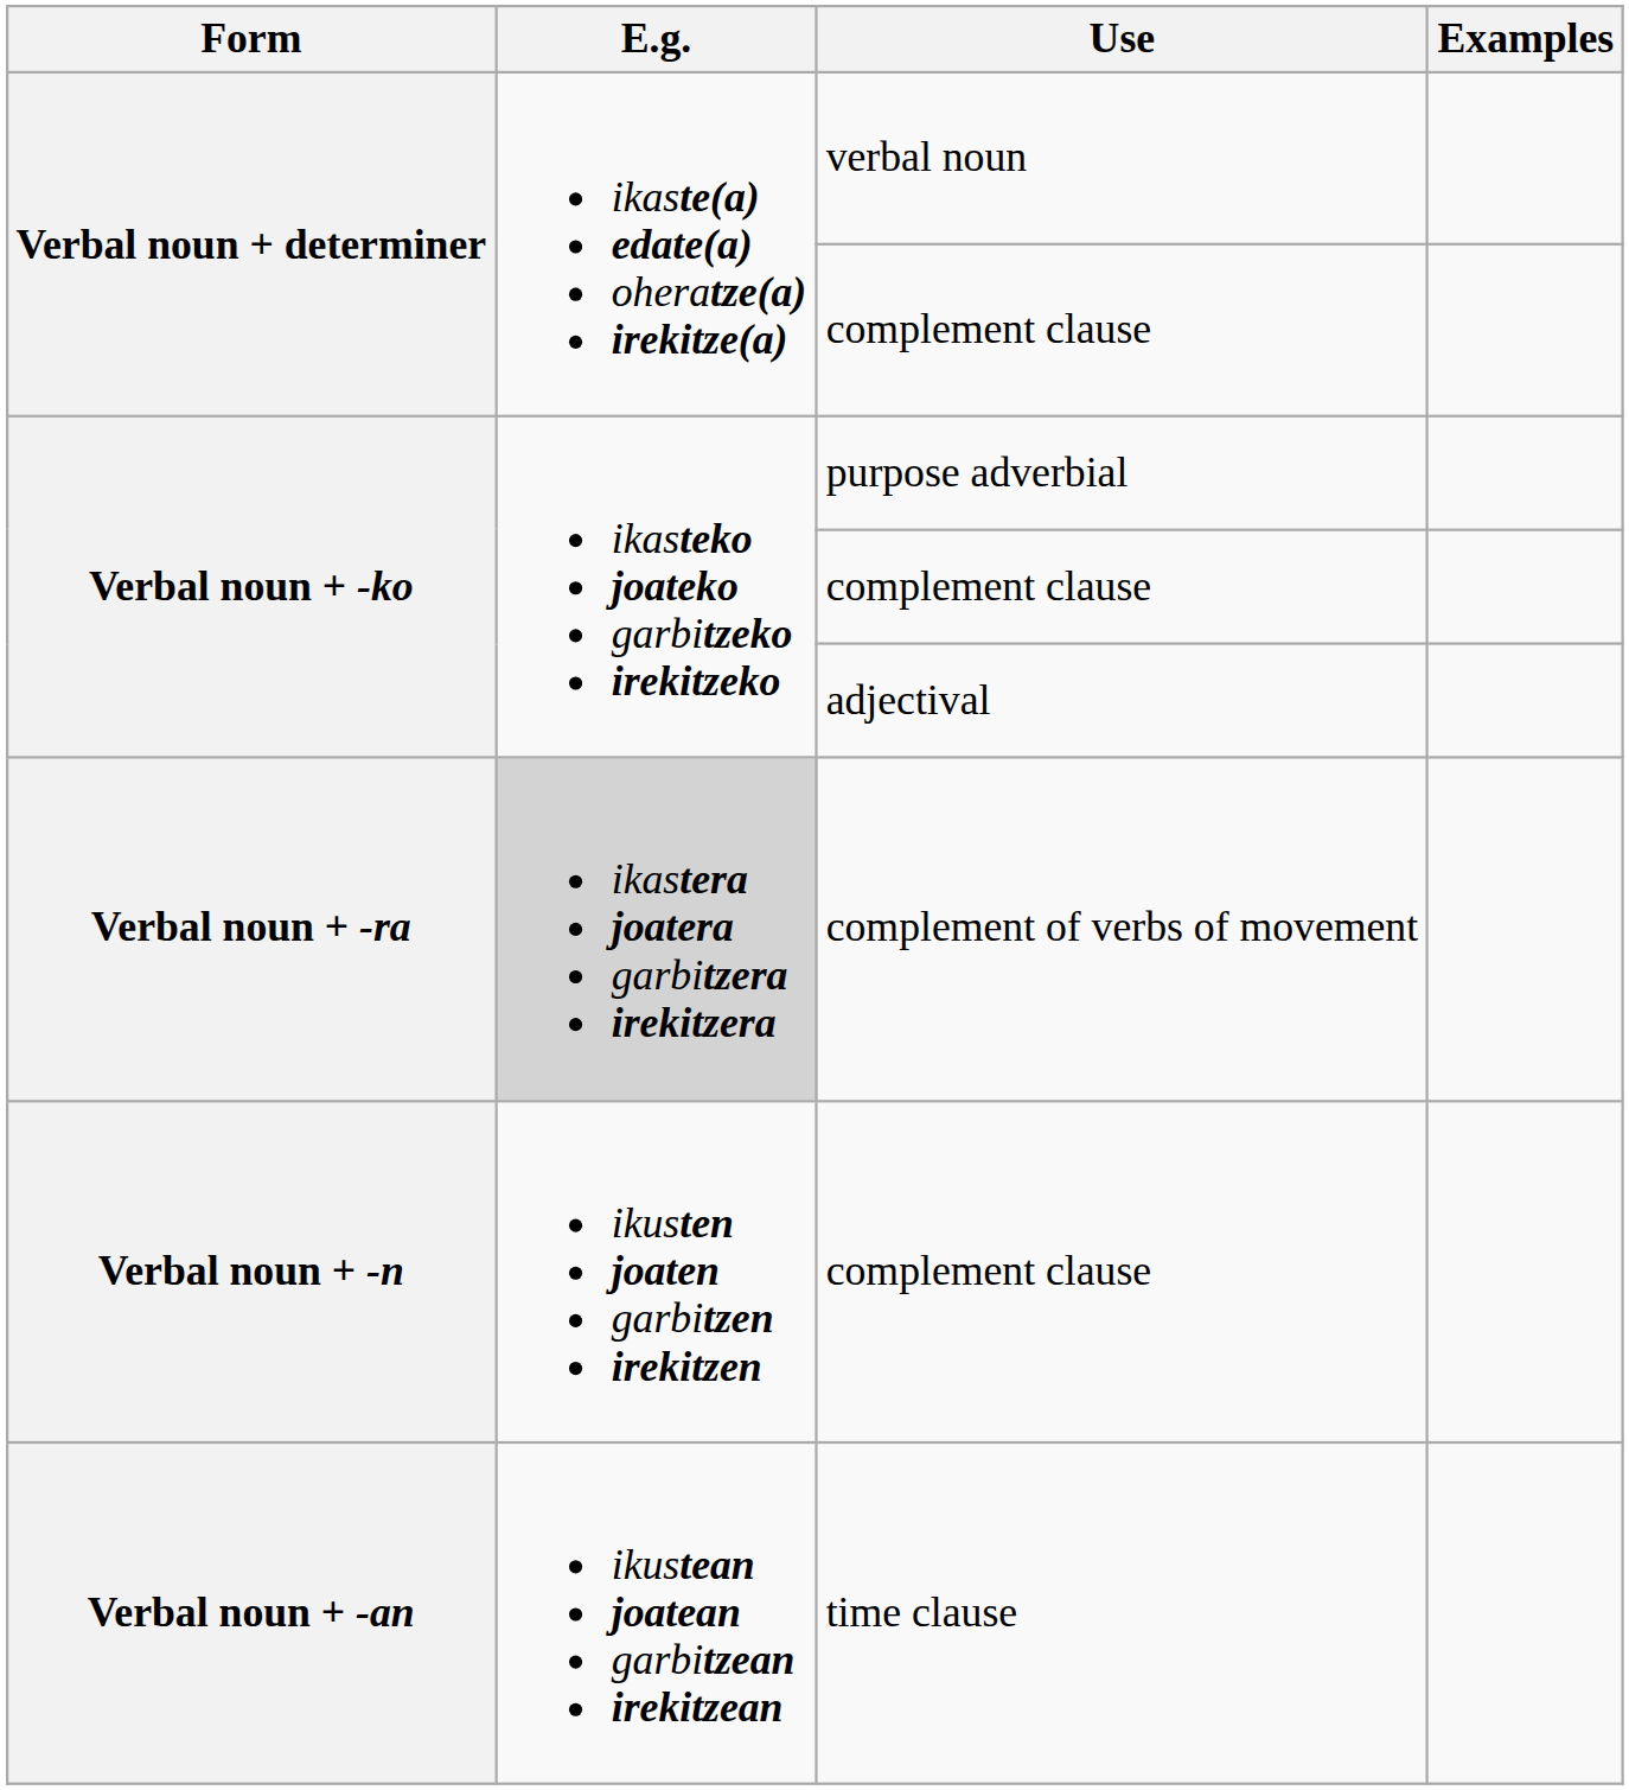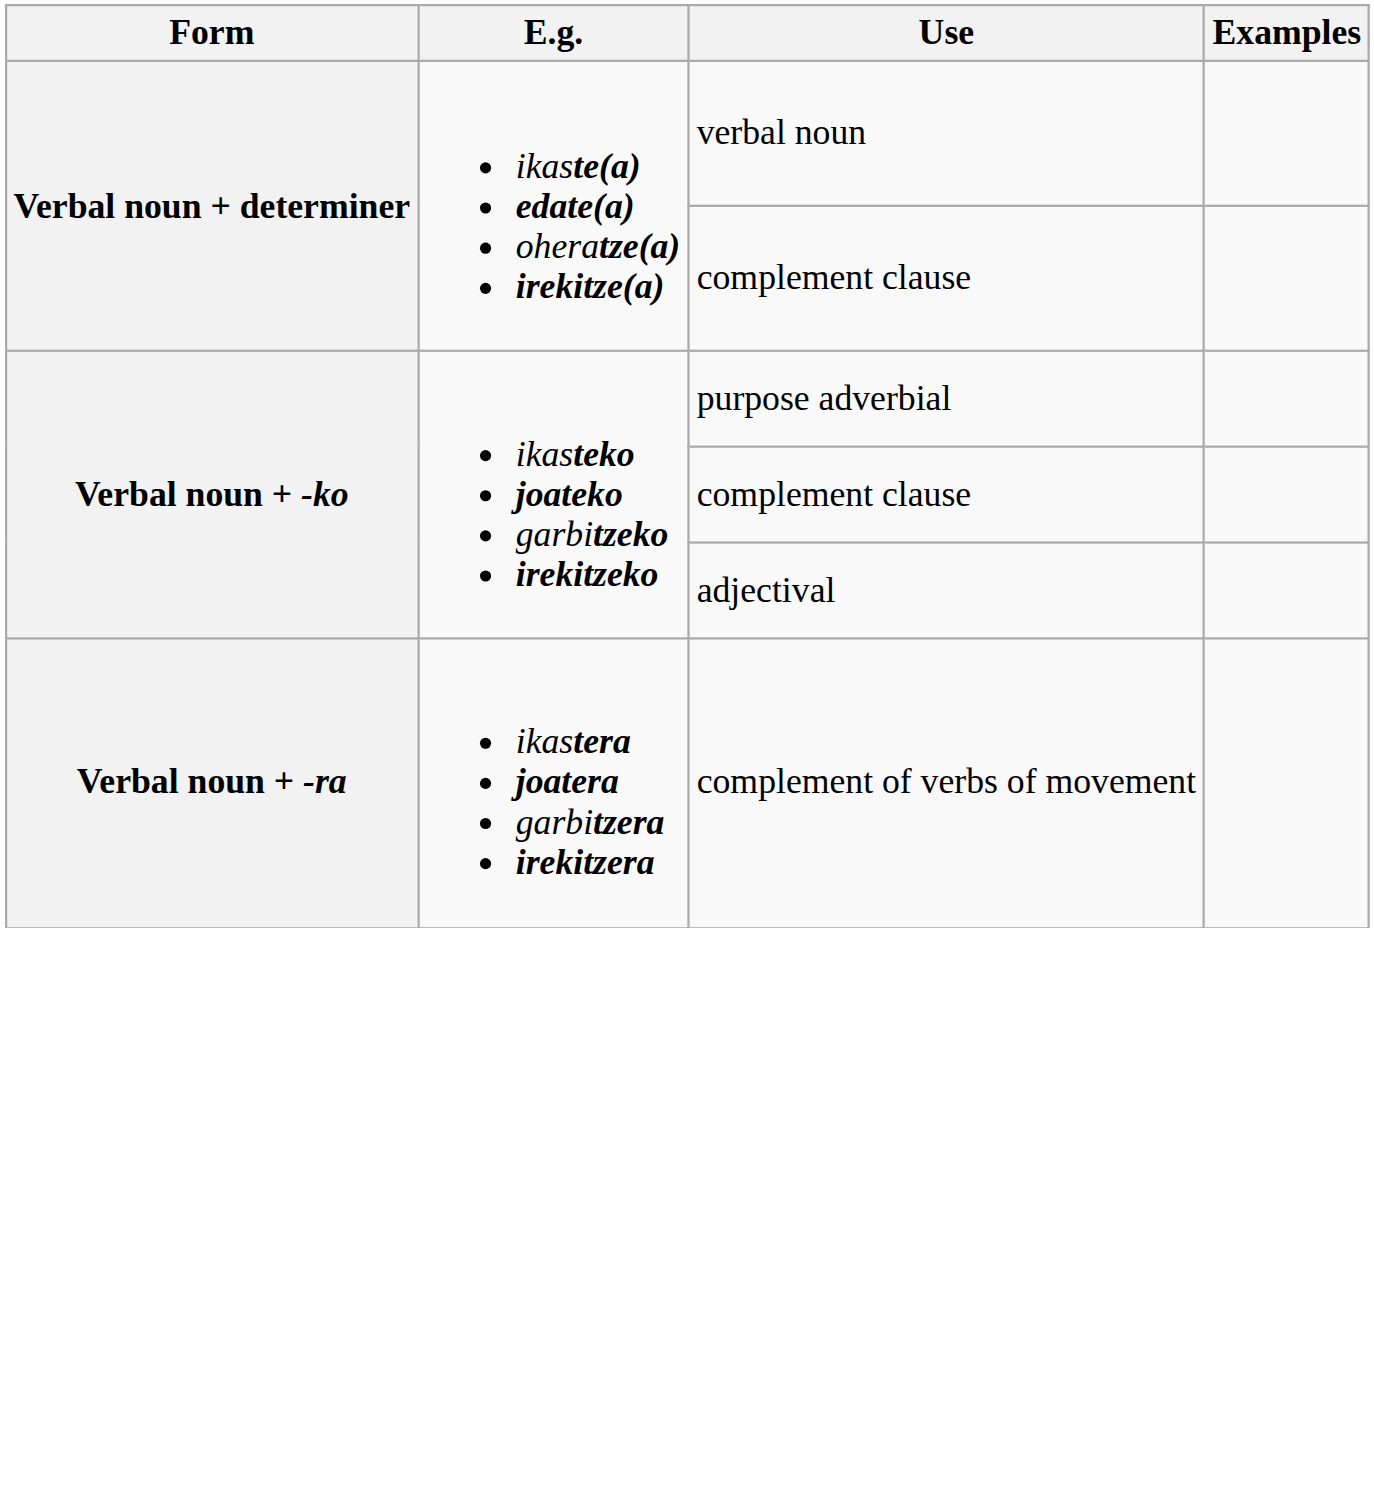complement of verbs of movement | E.g.: lightgrey background -> no background
- row: Verbal noun + -n | ikusten joaten garbitzen irekitzen | complement clause
- row: Verbal noun + -an | ikustean joatean garbitzean irekitzean | time clause
